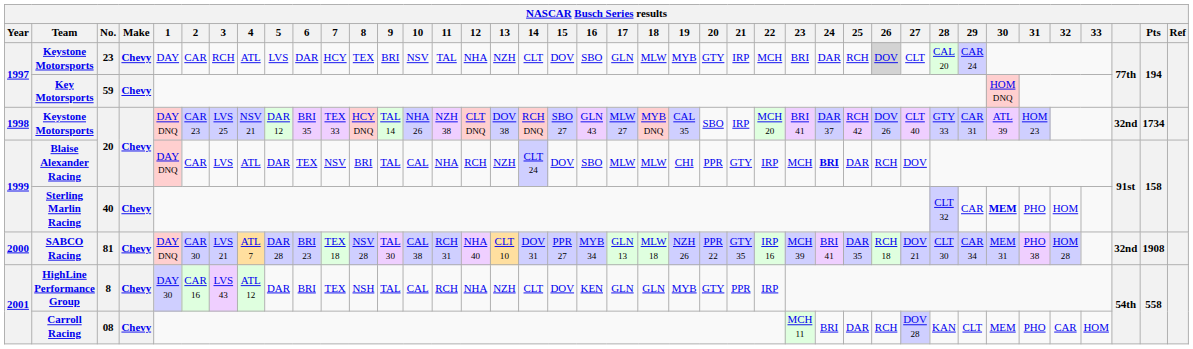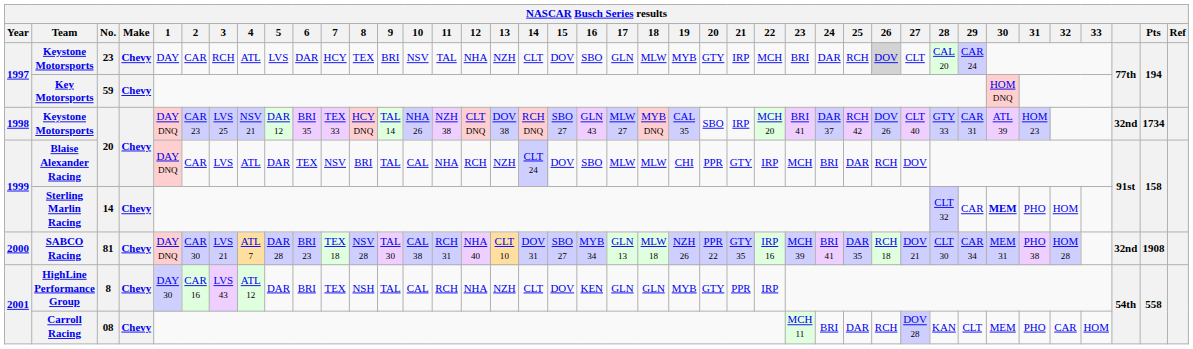Blaise Alexander Racing | 24: bold -> normal
Sterling Marlin Racing | No.: 40 -> 14
SABCO Racing | 15: PPR 27 -> SBO 27
